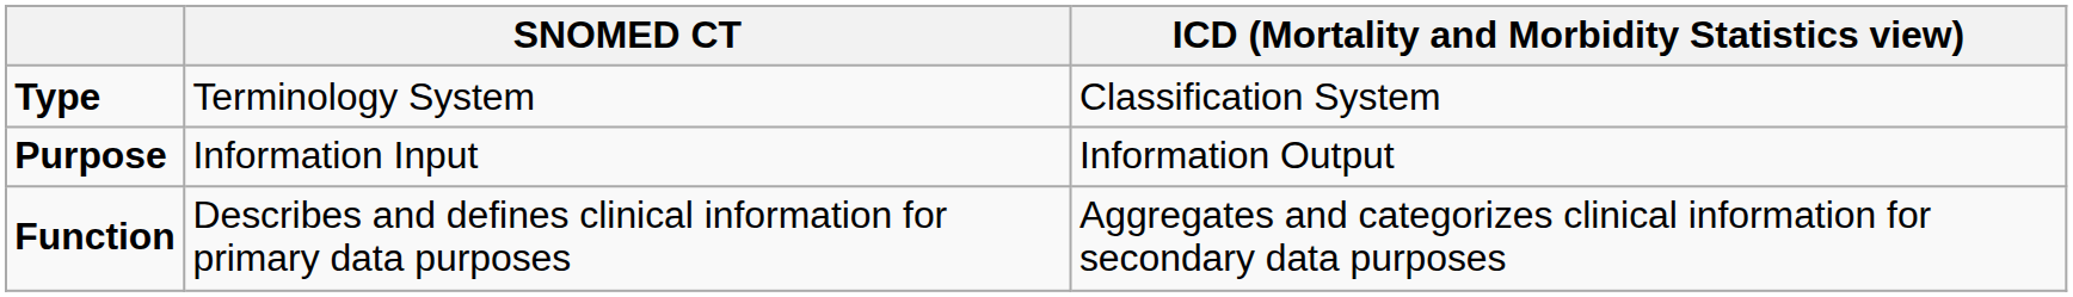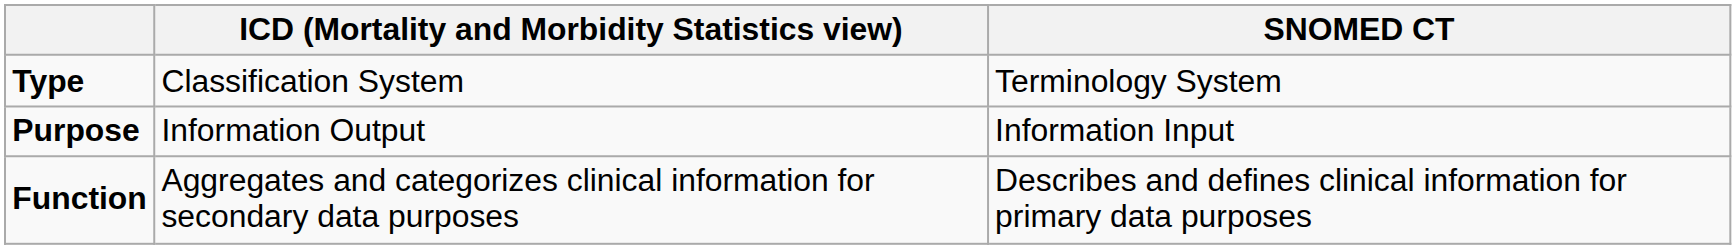columns swapped: SNOMED CT <-> ICD (Mortality and Morbidity Statistics view)
